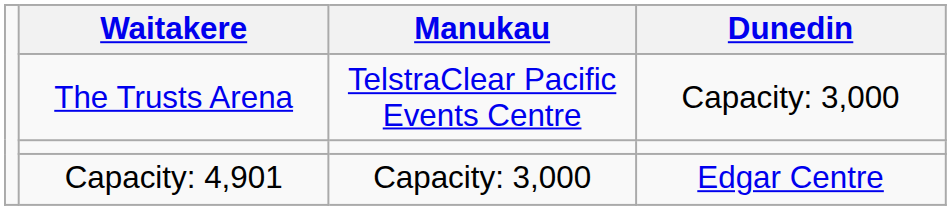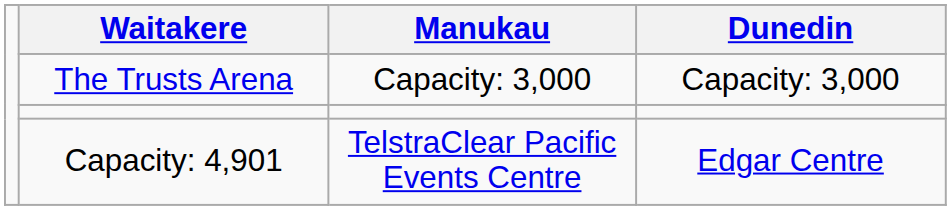The Trusts Arena | Manukau: TelstraClear Pacific Events Centre -> Capacity: 3,000
Capacity: 4,901 | Manukau: Capacity: 3,000 -> TelstraClear Pacific Events Centre
